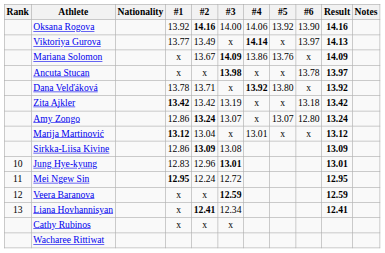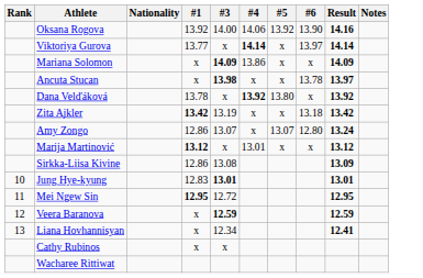- column: #2 | 14.16 | 13.49 | 13.67 | x | 13.71 | 13.42 | 13.24 | 13.04 | 13.09 | 12.96 | 12.24 | x | 12.41 | x
Viktoriya Gurova | Result: 14.13 -> 14.14
Mariana Solomon | #5: 13.76 -> x
